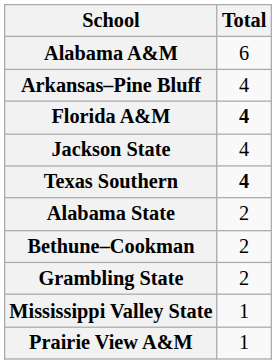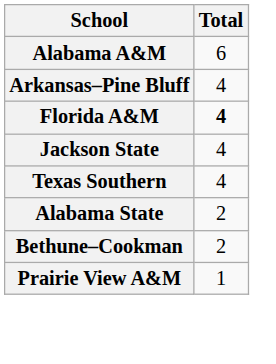Texas Southern | Total: bold -> normal
- row: Grambling State | 2
- row: Mississippi Valley State | 1
